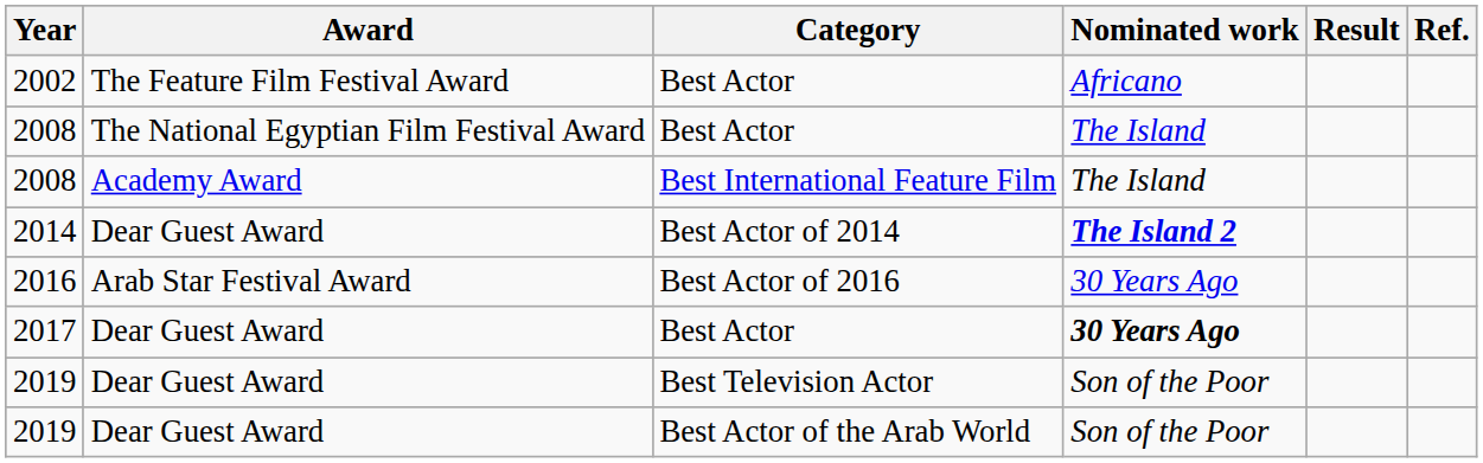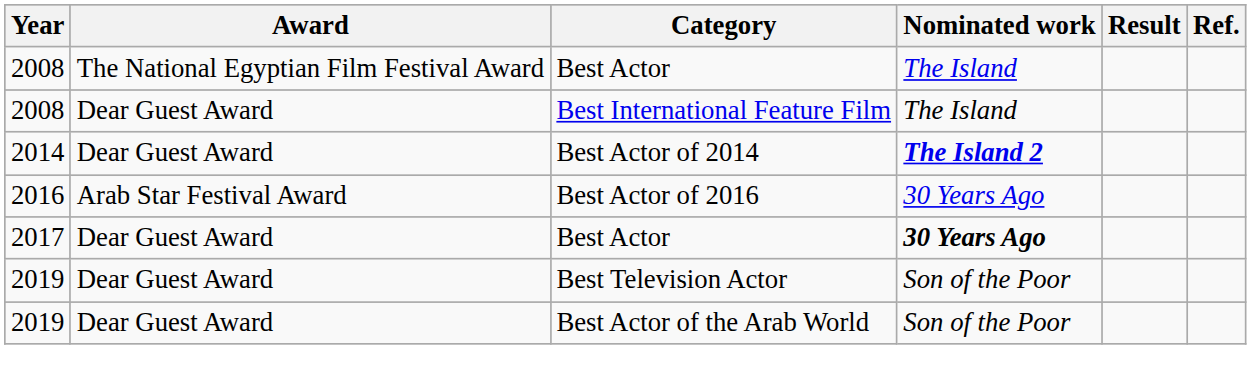- row: 2002 | The Feature Film Festival Award | Best Actor | Africano
2008 / Best International Feature Film | Award: Academy Award -> Dear Guest Award
